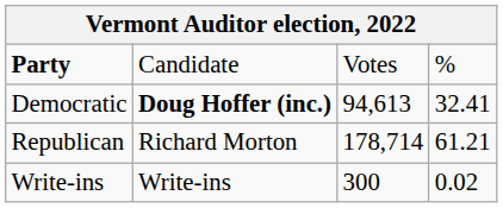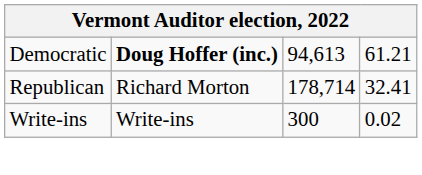- row: Party | Candidate | Votes | %
Democratic | column 4: 32.41 -> 61.21
Republican | column 4: 61.21 -> 32.41
